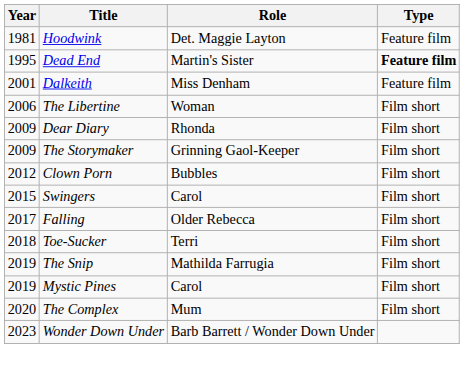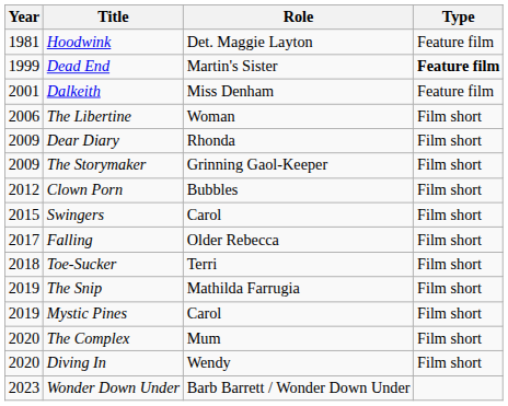Dead End | Year: 1995 -> 1999
+ row: 2020 | Diving In | Wendy | Film short
